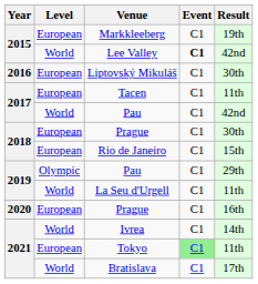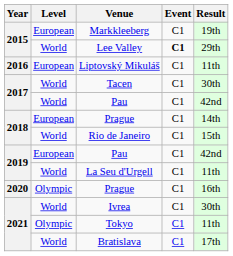Lee Valley | Result: 42nd -> 29th
Liptovský Mikuláš | Result: 30th -> 11th
Tacen | Level: European -> World
Tacen | Result: 11th -> 30th
2018 / Prague | Result: 30th -> 14th
Rio de Janeiro | Level: European -> World
2019 / Pau | Level: Olympic -> European
2019 / Pau | Result: 29th -> 42nd
2020 / Prague | Level: European -> Olympic
Ivrea | Result: 14th -> 30th
Tokyo | Level: European -> Olympic
Tokyo | Event: lightgreen background -> no background
